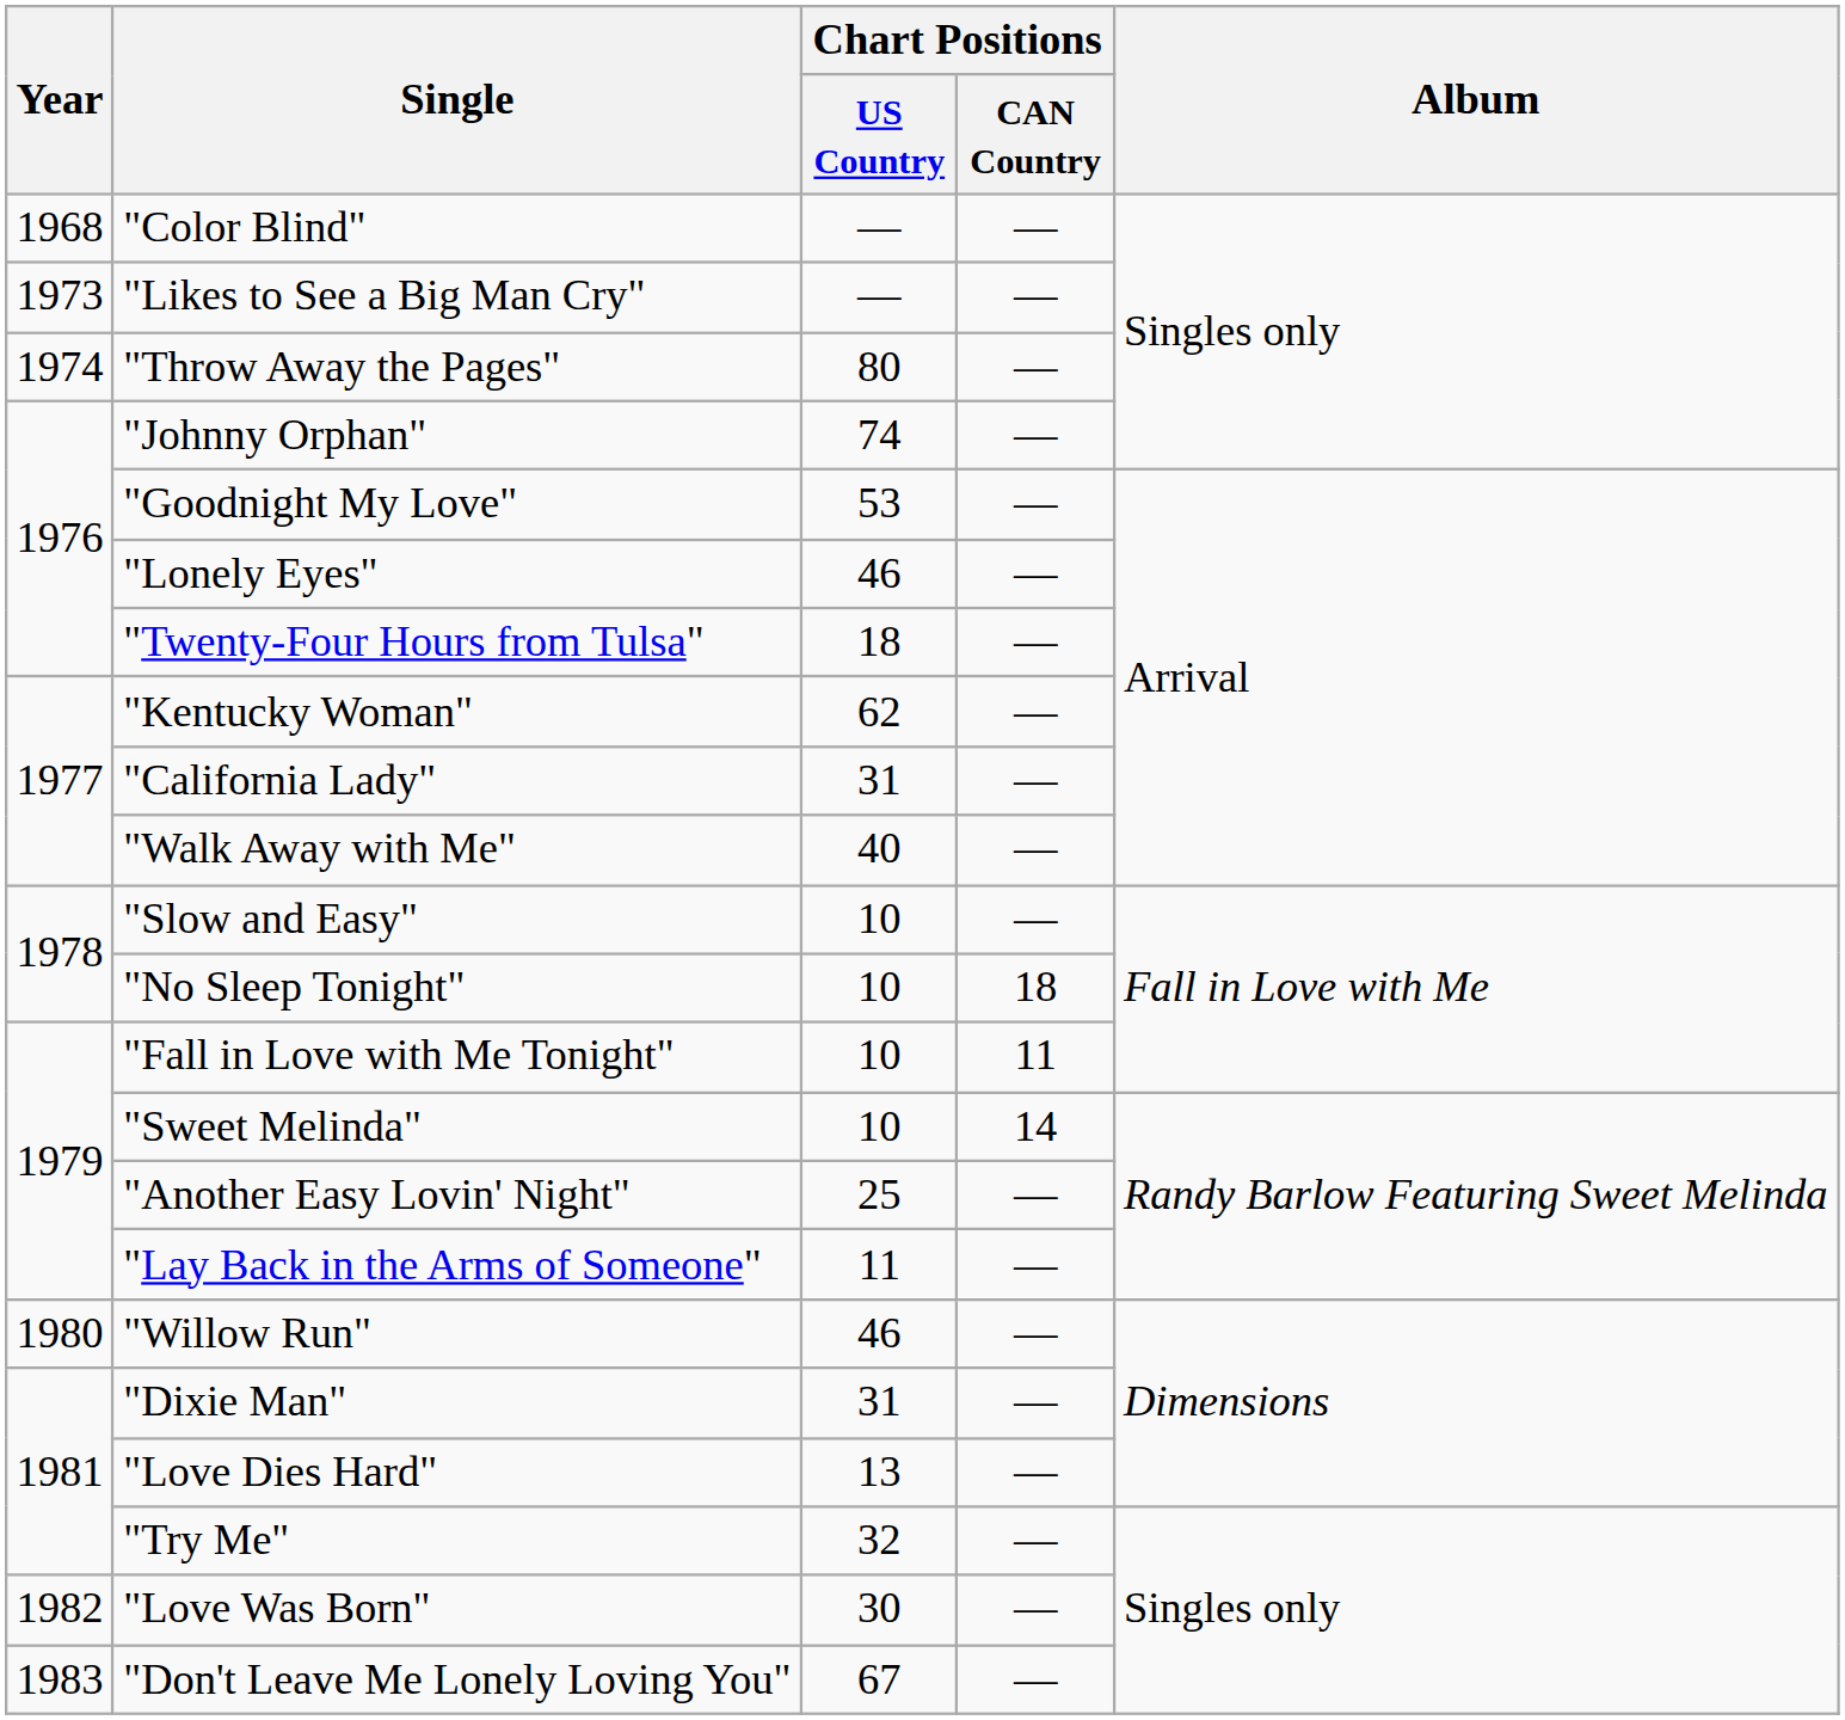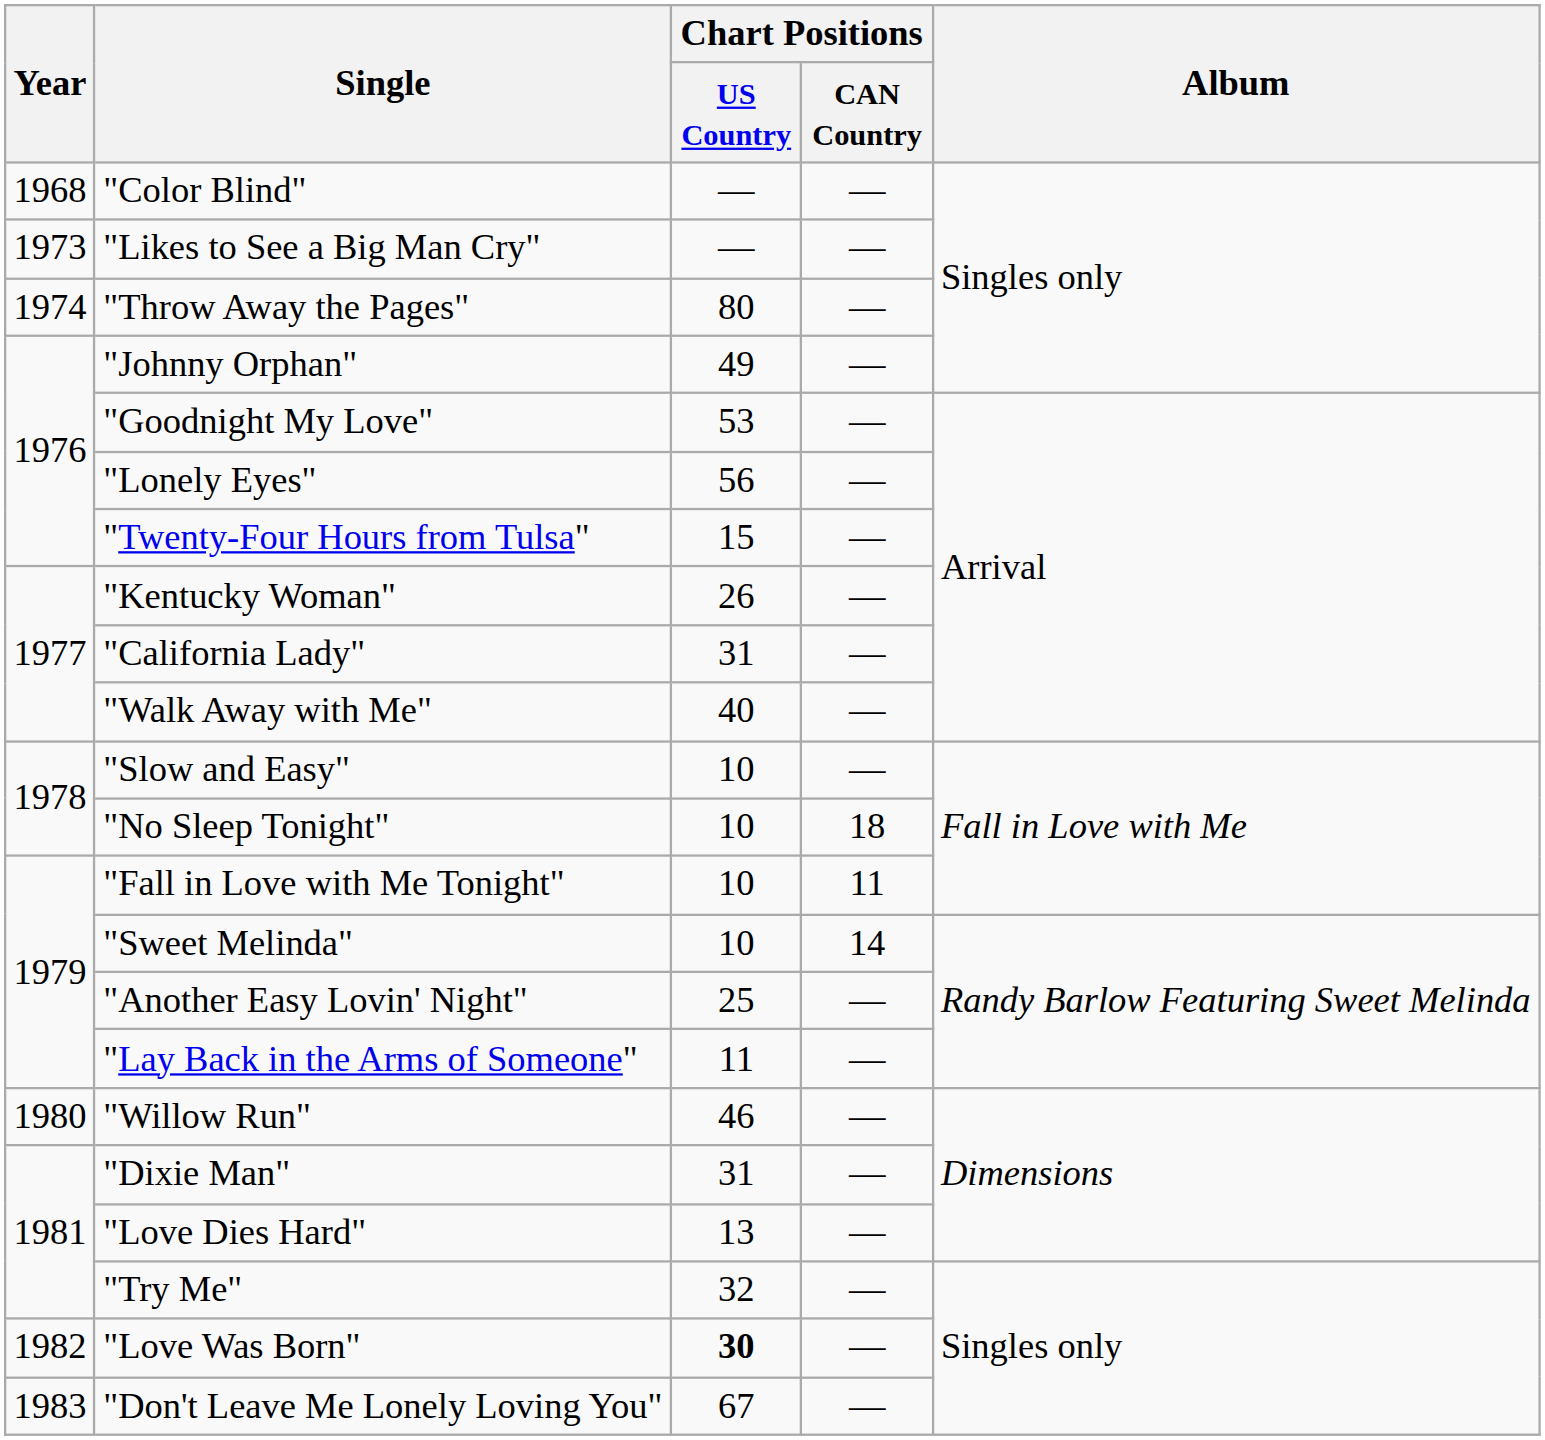"Johnny Orphan" | Chart Positions / US Country: 74 -> 49
"Lonely Eyes" | Chart Positions / US Country: 46 -> 56
"Twenty-Four Hours from Tulsa" | Chart Positions / US Country: 18 -> 15
"Kentucky Woman" | Chart Positions / US Country: 62 -> 26
"Love Was Born" | Chart Positions / US Country: normal -> bold
